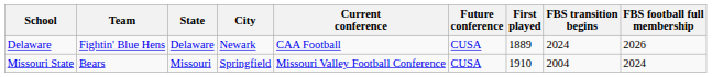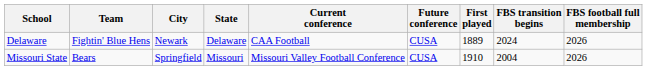columns swapped: City <-> State
Missouri State | FBS football full membership: 2024 -> 2026
